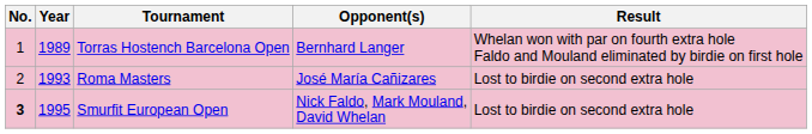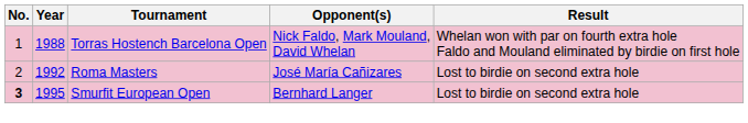Torras Hostench Barcelona Open | Year: 1989 -> 1988
Torras Hostench Barcelona Open | Opponent(s): Bernhard Langer -> Nick Faldo, Mark Mouland, David Whelan
Roma Masters | Year: 1993 -> 1992
Smurfit European Open | Opponent(s): Nick Faldo, Mark Mouland, David Whelan -> Bernhard Langer
